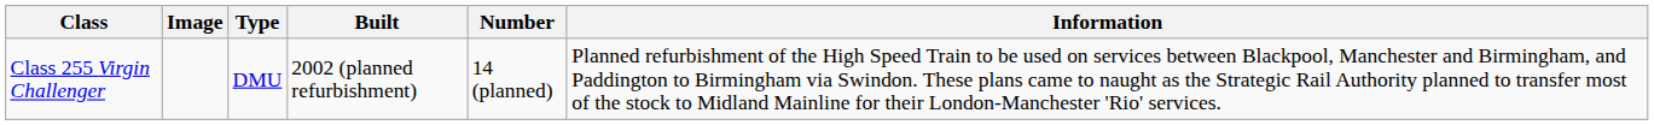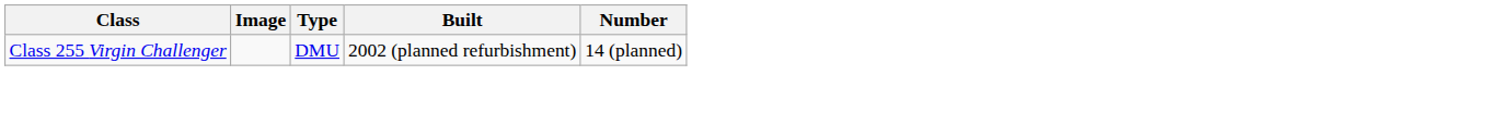- column: Information | Planned refurbishment of the High Speed Train to be used on services between Blackpool, Manchester and Birmingham, and Paddington to Birmingham via Swindon. These plans came to naught as the Strategic Rail Authority planned to transfer most of the stock to Midland Mainline for their London-Manchester 'Rio' services.
